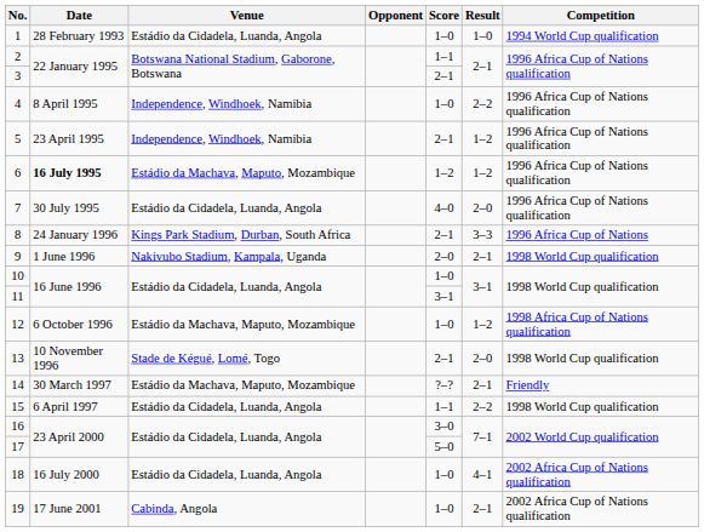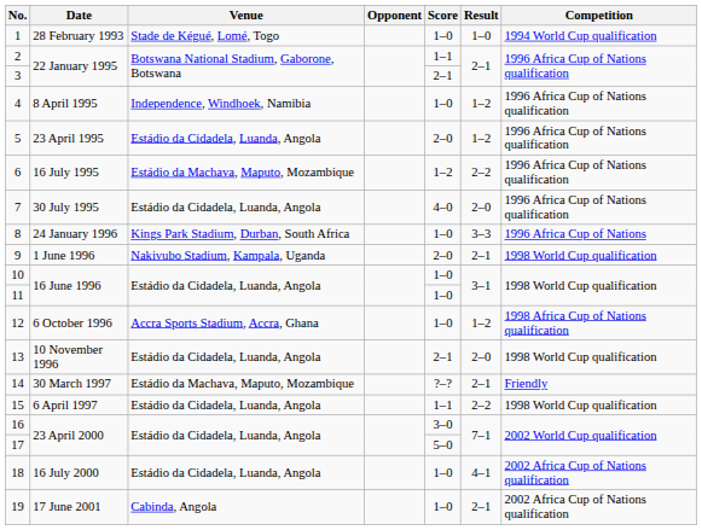1 | Venue: Estádio da Cidadela, Luanda, Angola -> Stade de Kégué, Lomé, Togo
4 | Result: 2–2 -> 1–2
5 | Venue: Independence, Windhoek, Namibia -> Estádio da Cidadela, Luanda, Angola
5 | Score: 2–1 -> 2–0
6 | Date: bold -> normal
6 | Result: 1–2 -> 2–2
8 | Score: 2–1 -> 1–0
11 | Score: 3–1 -> 1–0
12 | Venue: Estádio da Machava, Maputo, Mozambique -> Accra Sports Stadium, Accra, Ghana
13 | Venue: Stade de Kégué, Lomé, Togo -> Estádio da Cidadela, Luanda, Angola
